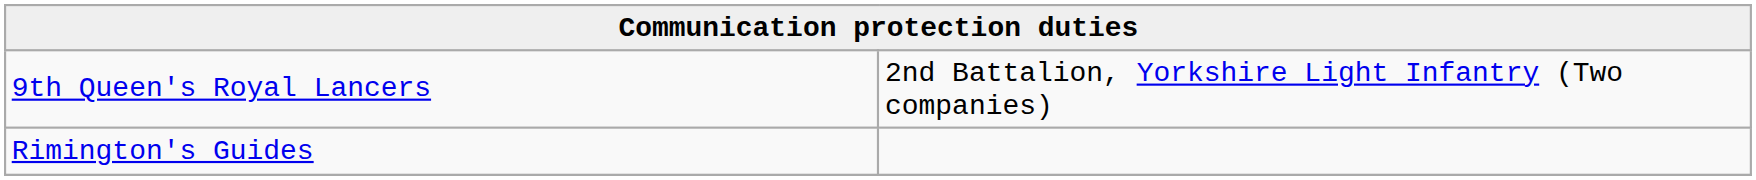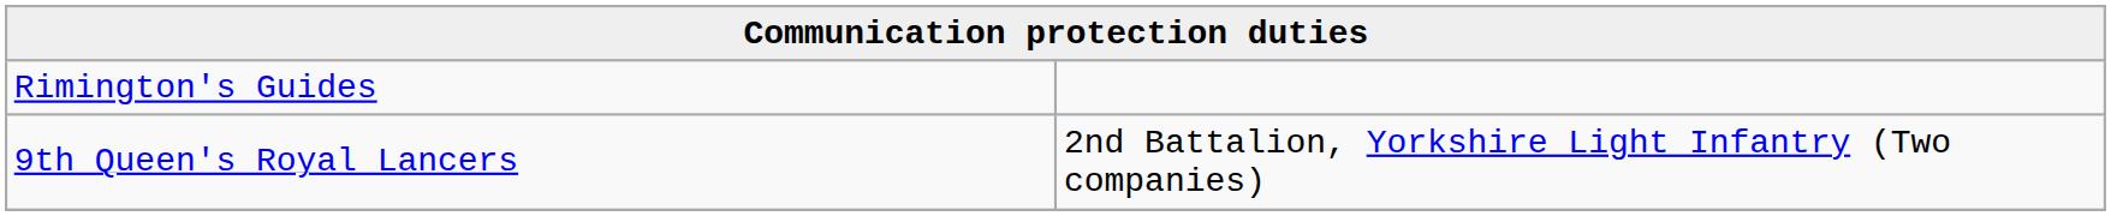rows swapped: 9th Queen's Royal Lancers <-> Rimington's Guides
